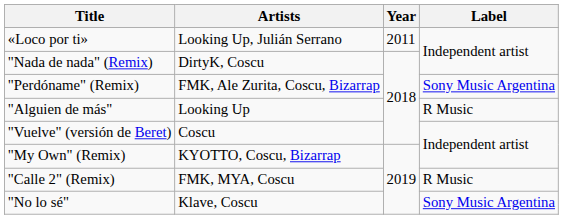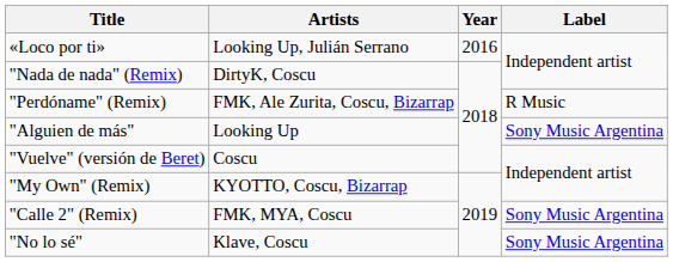«Loco por ti» | Year: 2011 -> 2016
"Perdóname" (Remix) | Label: Sony Music Argentina -> R Music
"Alguien de más" | Label: R Music -> Sony Music Argentina
"Calle 2" (Remix) | Label: R Music -> Sony Music Argentina
